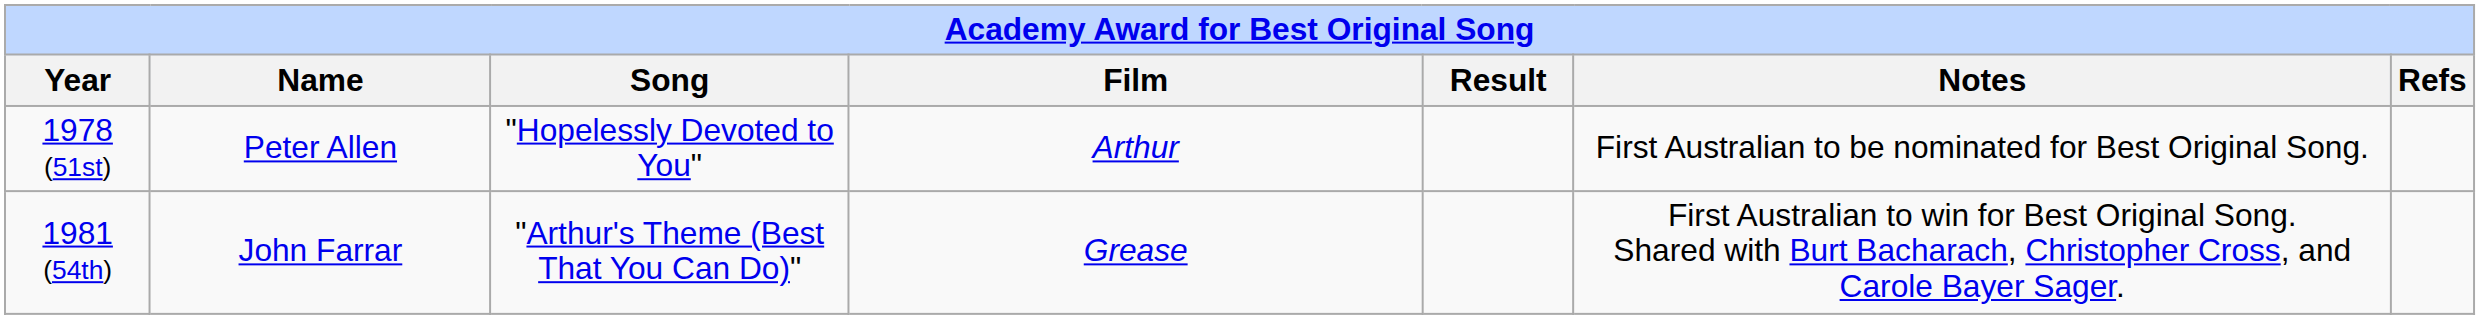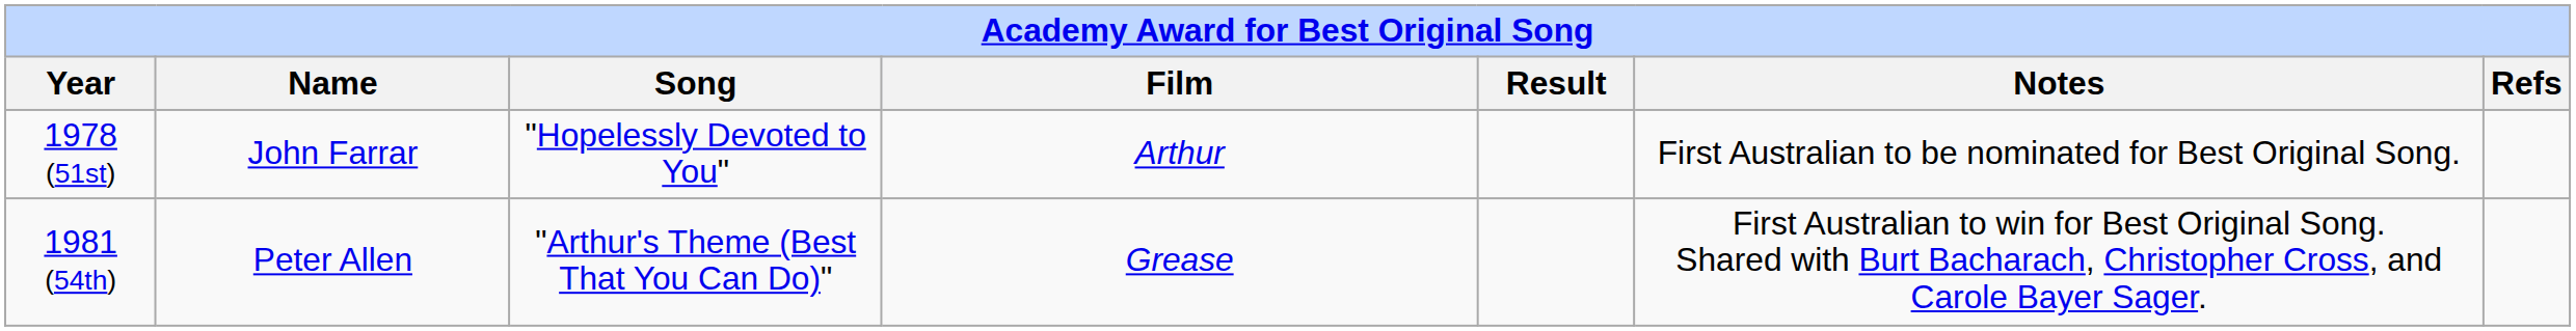1978 (51st) | Name: Peter Allen -> John Farrar
1981 (54th) | Name: John Farrar -> Peter Allen
